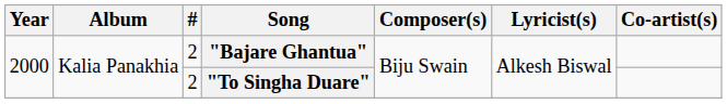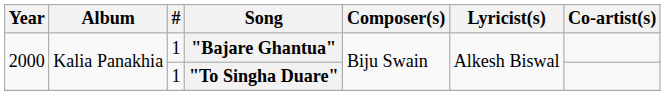"Bajare Ghantua" | #: 2 -> 1
"To Singha Duare" | #: 2 -> 1
